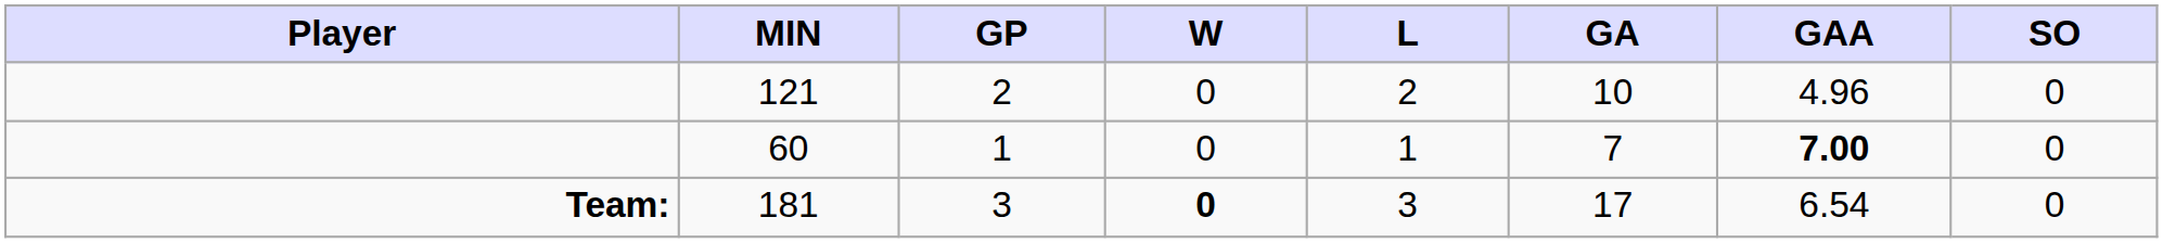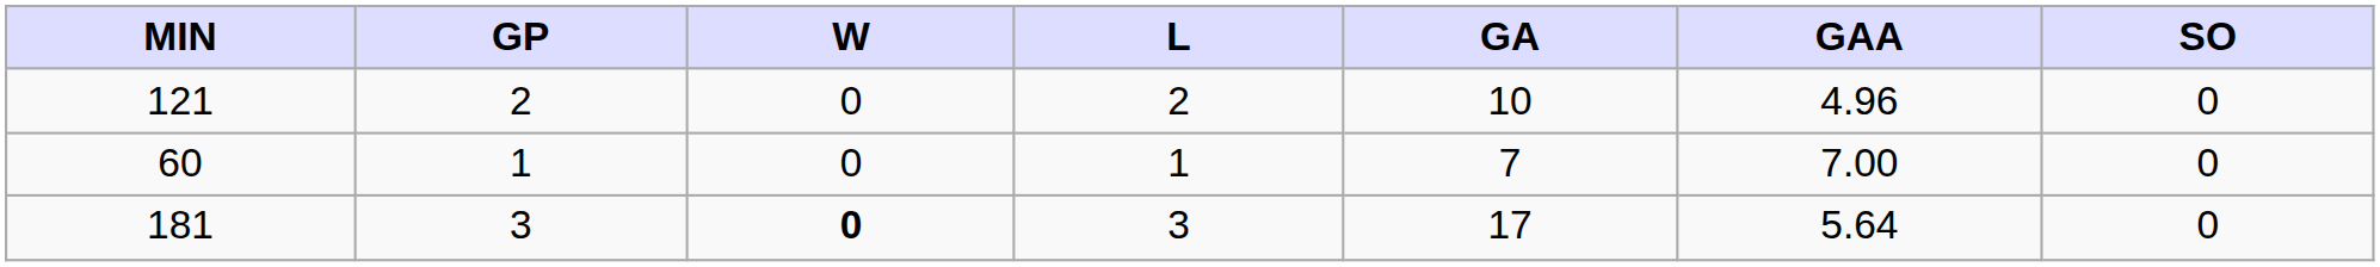- column: Player | Team:
60 | GAA: bold -> normal
181 | GAA: 6.54 -> 5.64
